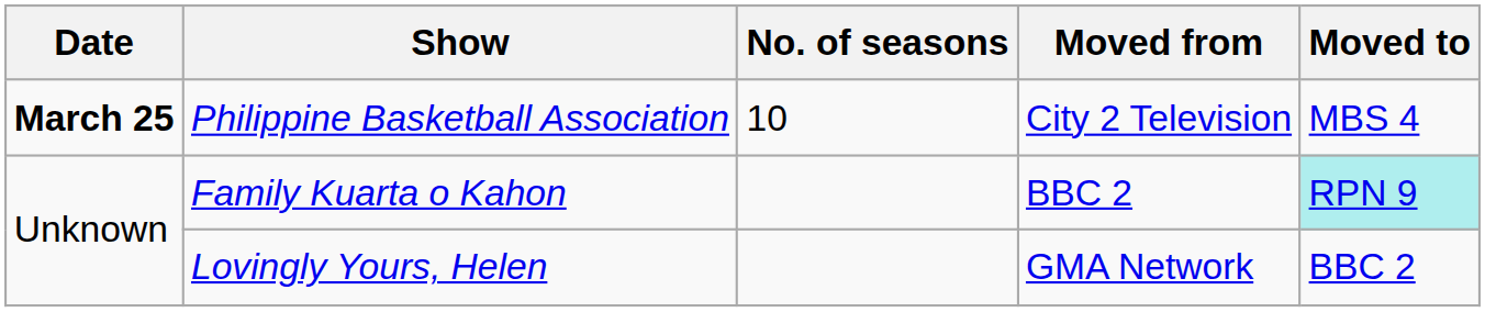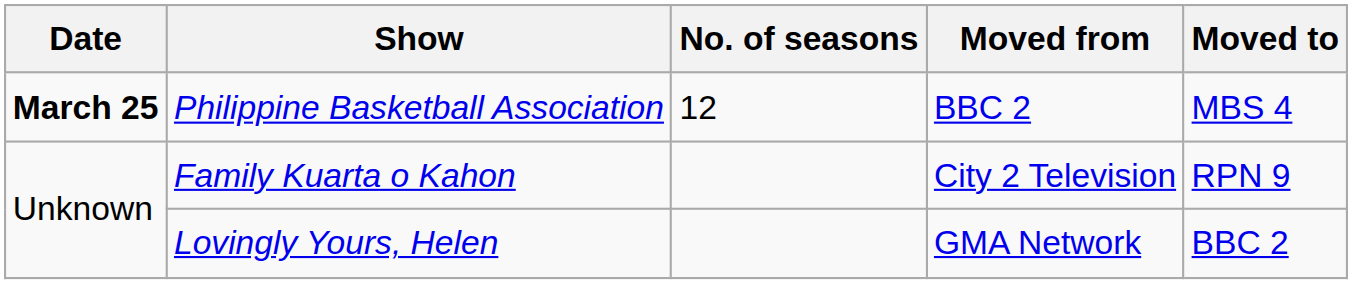Philippine Basketball Association | No. of seasons: 10 -> 12
Philippine Basketball Association | Moved from: City 2 Television -> BBC 2
Family Kuarta o Kahon | Moved from: BBC 2 -> City 2 Television
Family Kuarta o Kahon | Moved to: paleturquoise background -> no background
